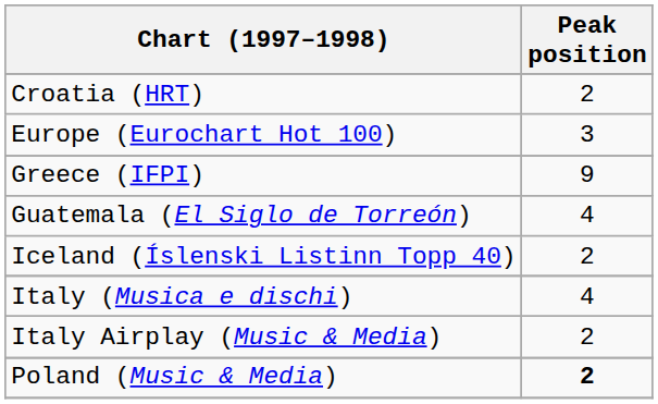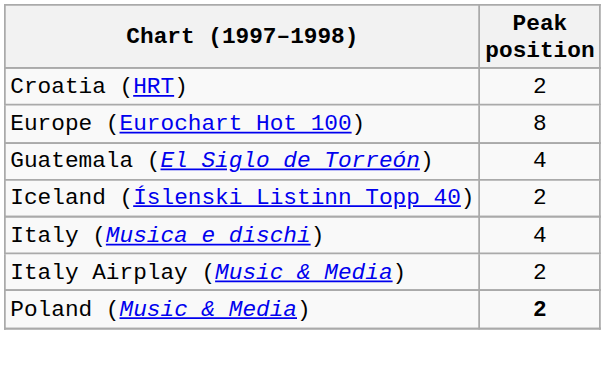Europe (Eurochart Hot 100) | Peak position: 3 -> 8
- row: Greece (IFPI) | 9
